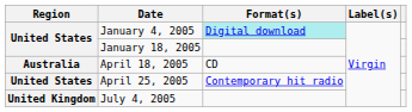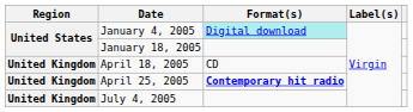April 18, 2005 | Region: Australia -> United Kingdom
April 25, 2005 | Region: United States -> United Kingdom
April 25, 2005 | Format(s): normal -> bold
